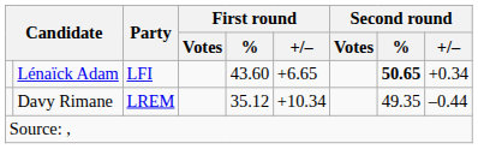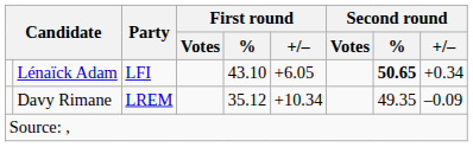Lénaïck Adam | First round / %: 43.60 -> 43.10
Lénaïck Adam | First round / +/–: +6.65 -> +6.05
Davy Rimane | Second round / +/–: –0.44 -> –0.09
